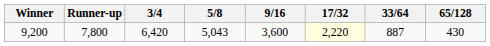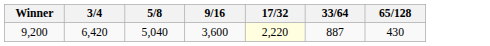- column: Runner-up | 7,800
9,200 | 5/8: 5,043 -> 5,040
